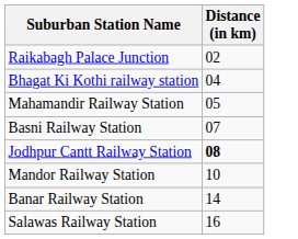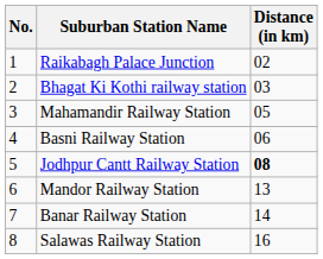+ column: No. | 1 | 2 | 3 | 4 | 5 | 6 | 7 | 8
Bhagat Ki Kothi railway station | Distance (in km): 04 -> 03
Basni Railway Station | Distance (in km): 07 -> 06
Mandor Railway Station | Distance (in km): 10 -> 13
